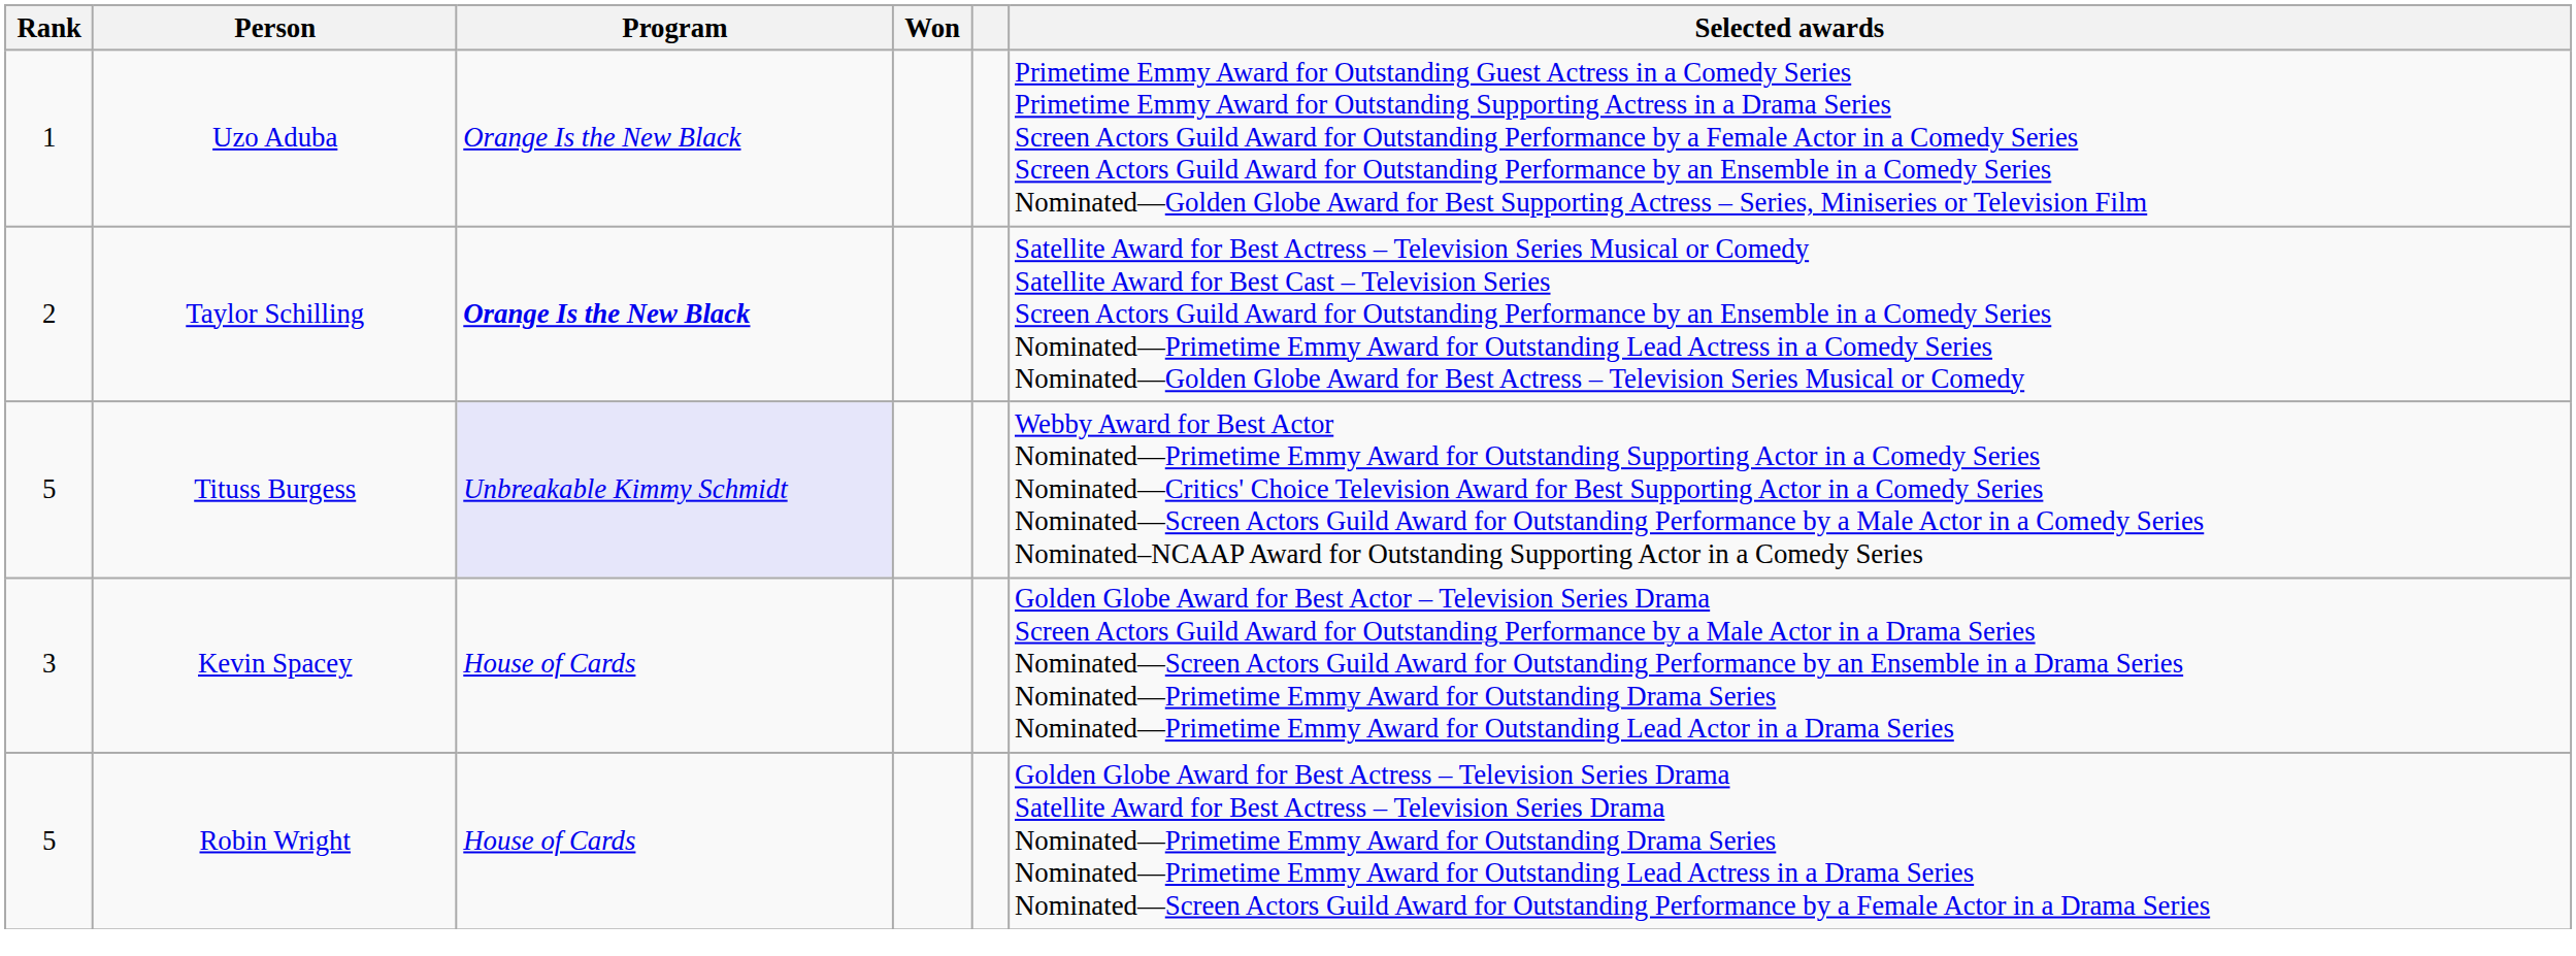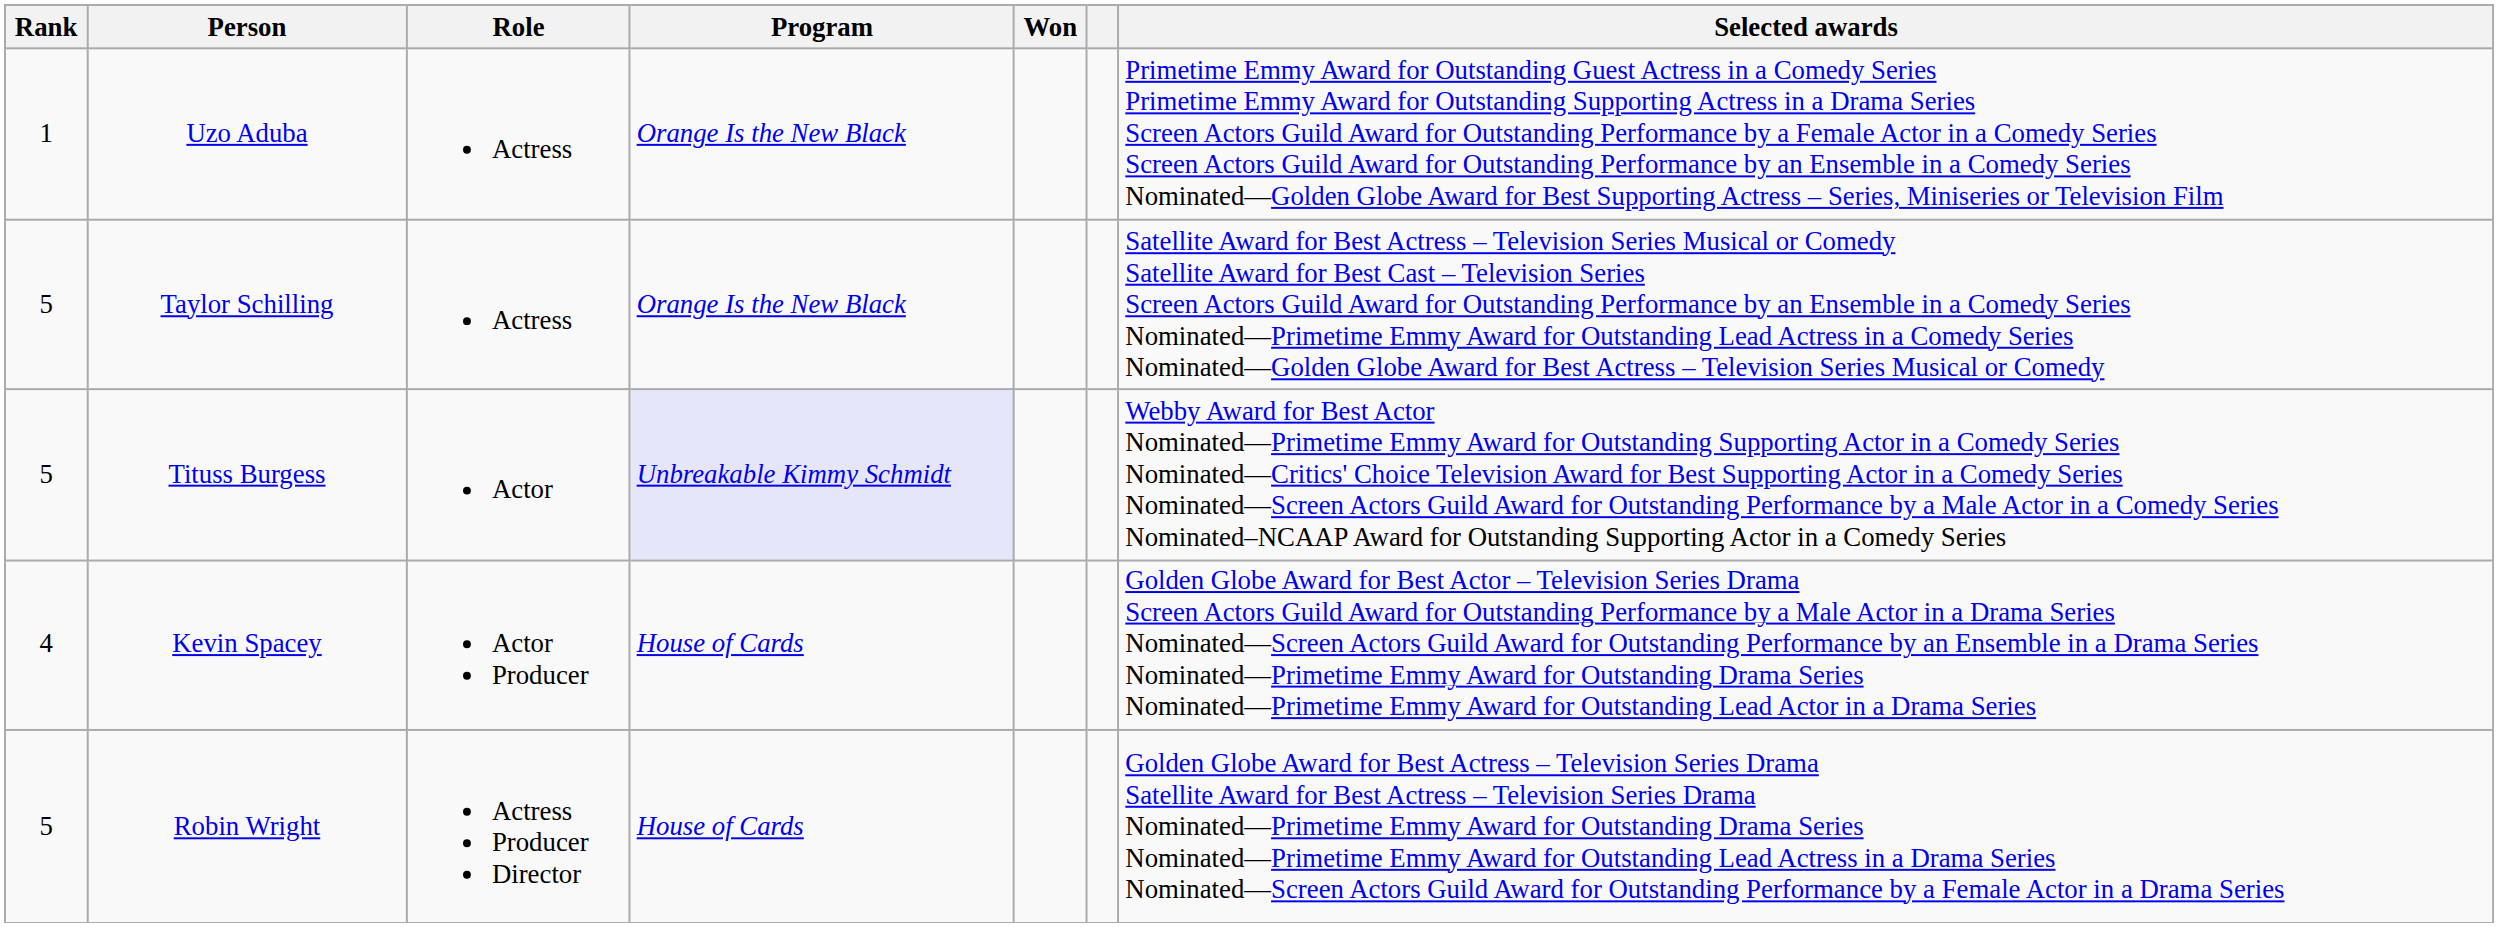+ column: Role | Actress | Actress | Actor | Actor Producer | Actress Producer Director
Taylor Schilling | Rank: 2 -> 5
Taylor Schilling | Program: bold -> normal
Kevin Spacey | Rank: 3 -> 4
